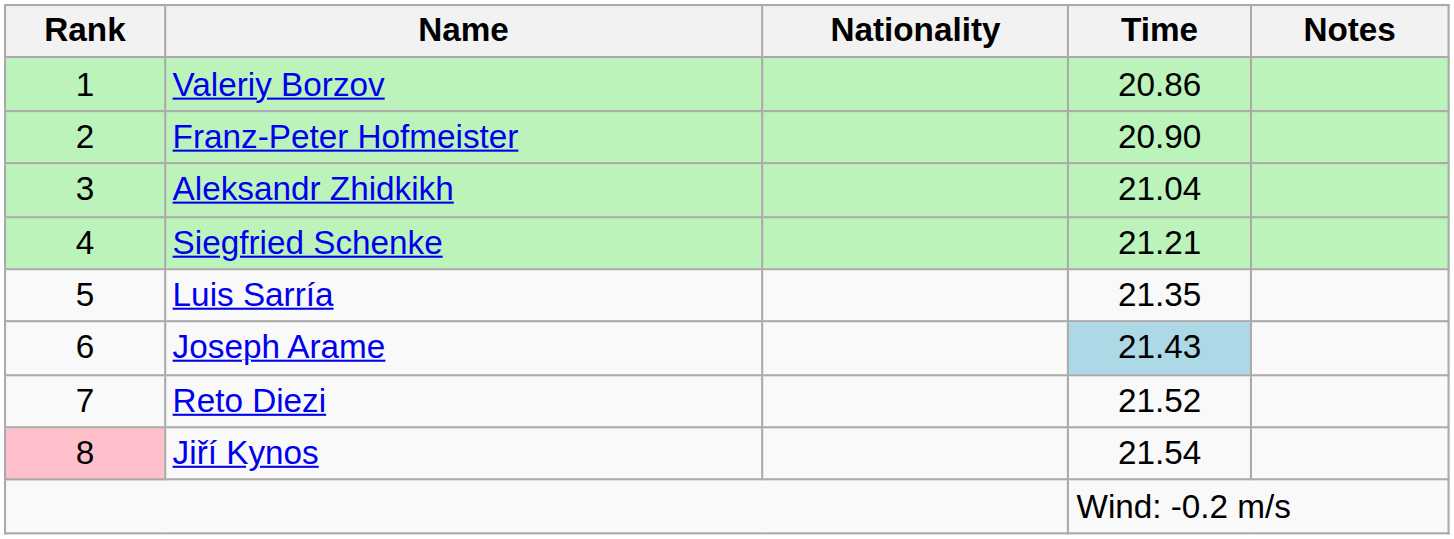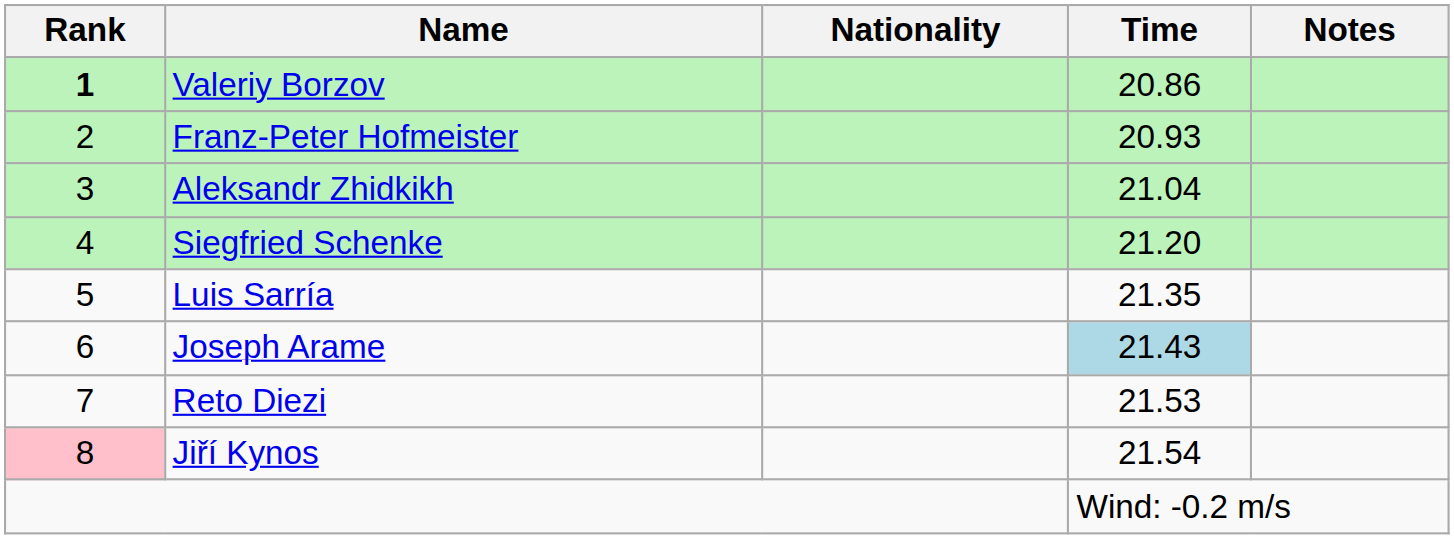Valeriy Borzov | Rank: normal -> bold
Franz-Peter Hofmeister | Time: 20.90 -> 20.93
Siegfried Schenke | Time: 21.21 -> 21.20
Reto Diezi | Time: 21.52 -> 21.53
